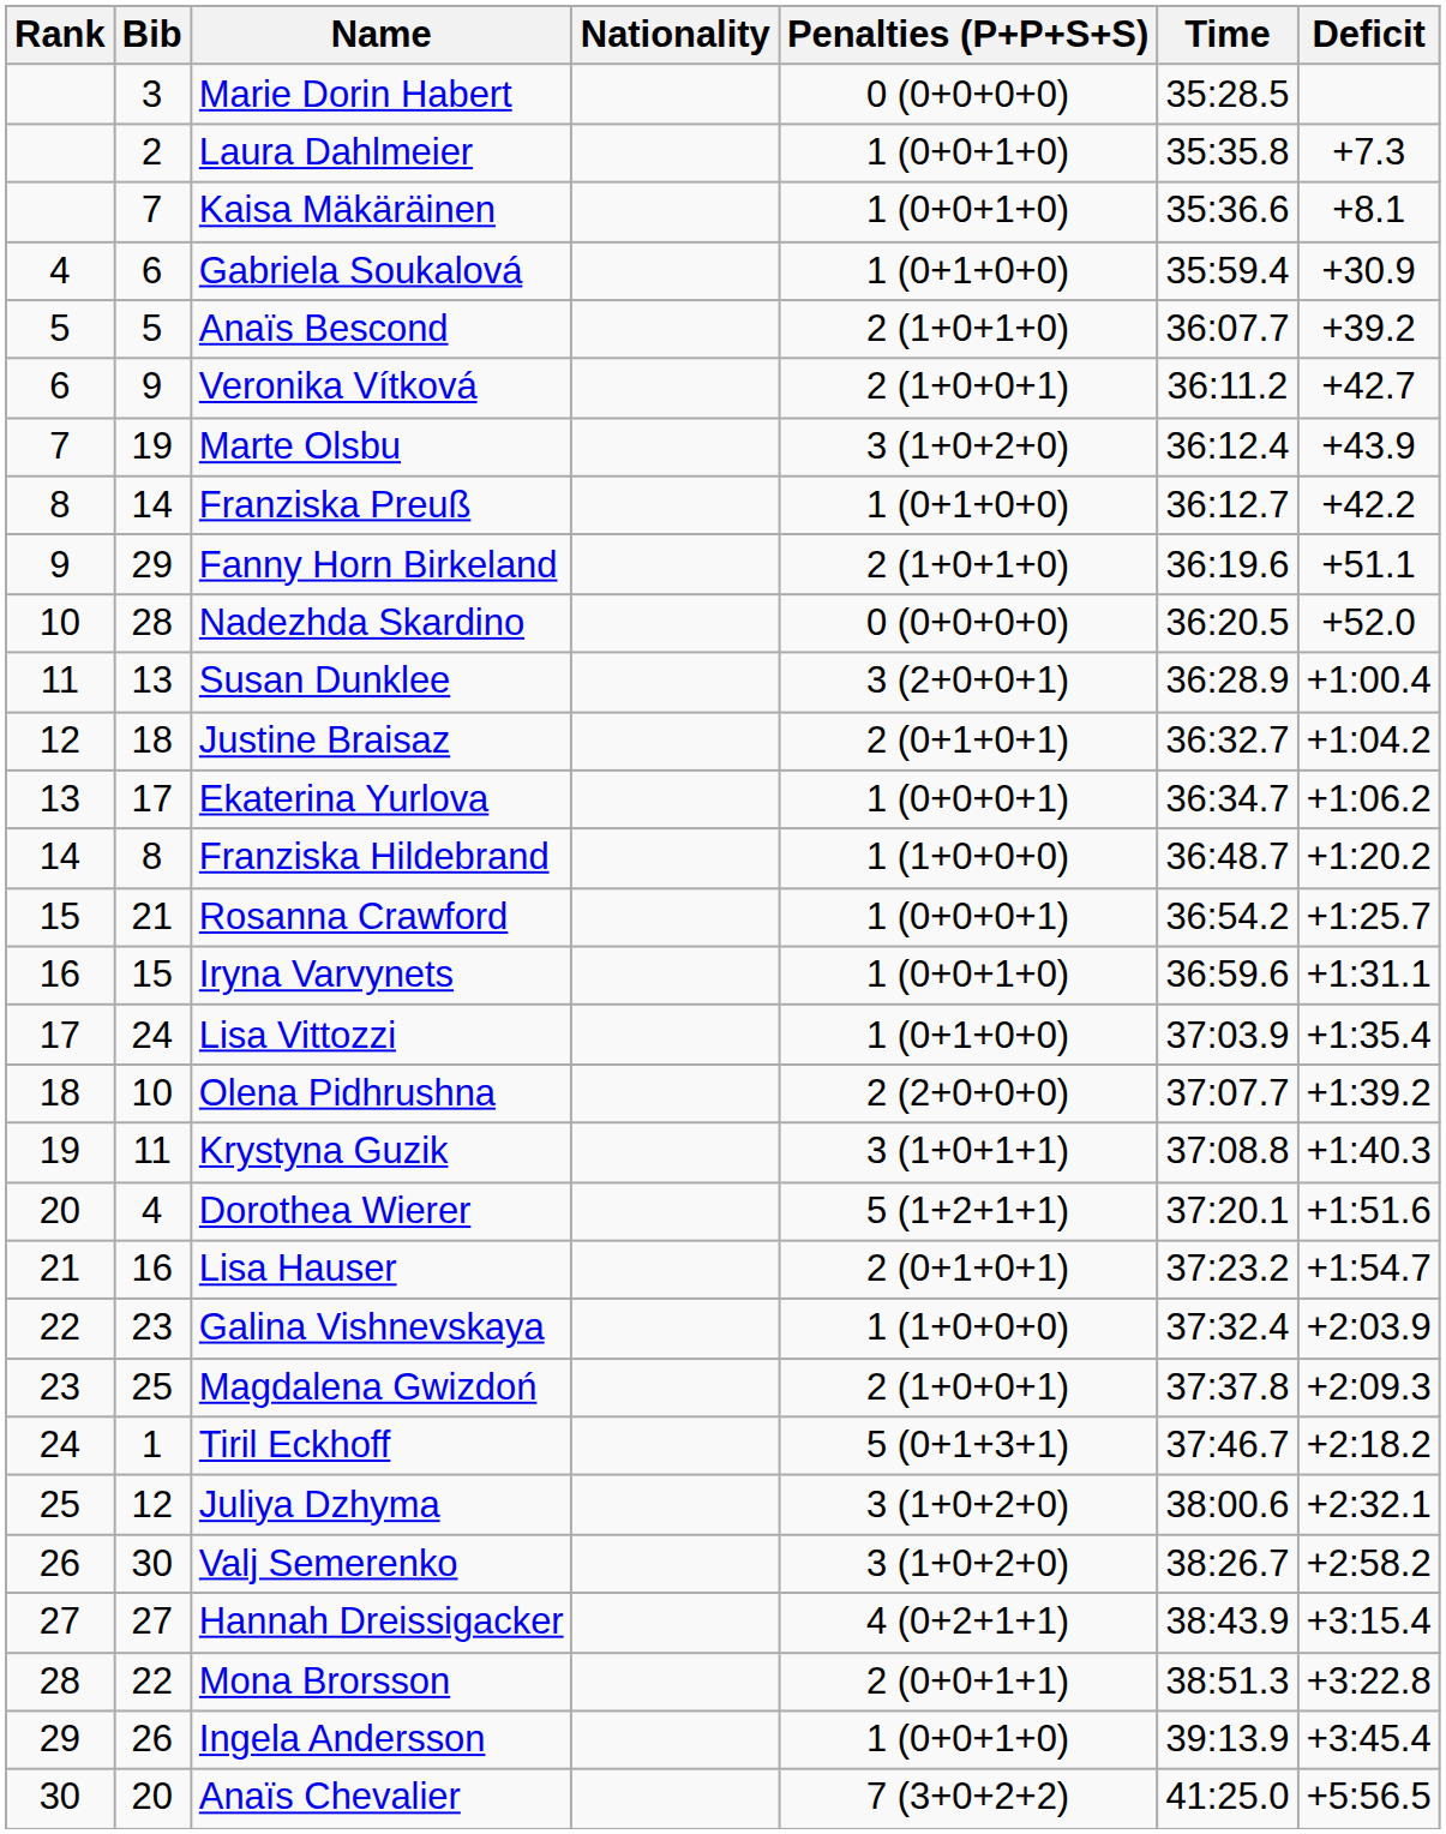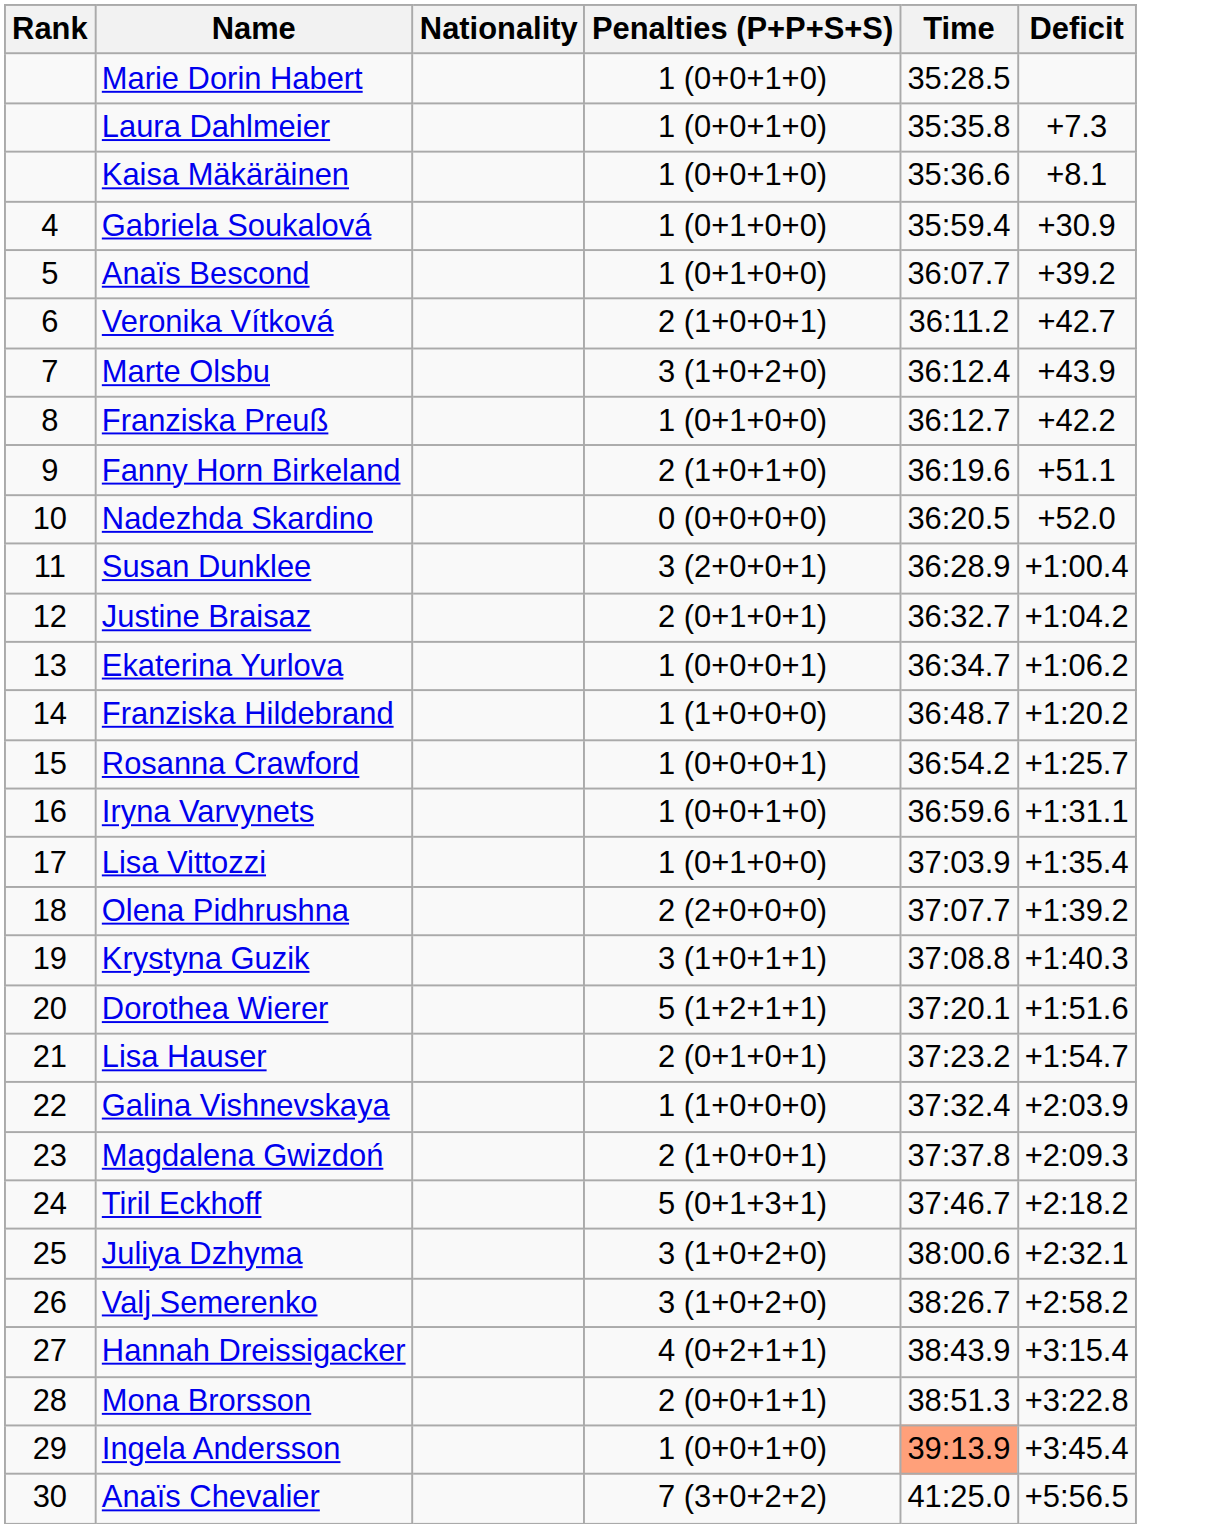- column: Bib | 3 | 2 | 7 | 6 | 5 | 9 | 19 | 14 | 29 | 28 | 13 | 18 | 17 | 8 | 21 | 15 | 24 | 10 | 11 | 4 | 16 | 23 | 25 | 1 | 12 | 30 | 27 | 22 | 26 | 20
Marie Dorin Habert | Penalties (P+P+S+S): 0 (0+0+0+0) -> 1 (0+0+1+0)
Anaïs Bescond | Penalties (P+P+S+S): 2 (1+0+1+0) -> 1 (0+1+0+0)
Ingela Andersson | Time: no background -> lightsalmon background
